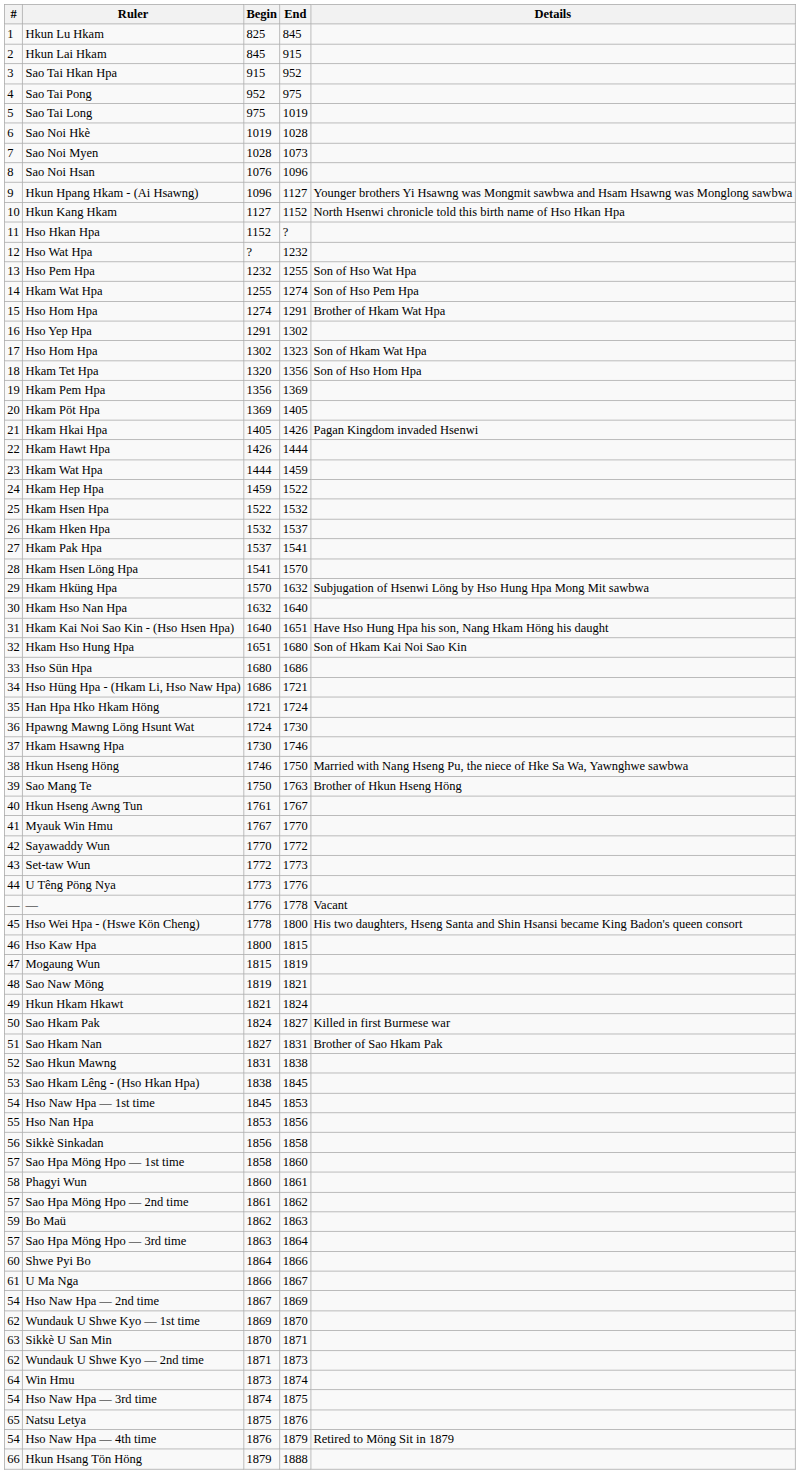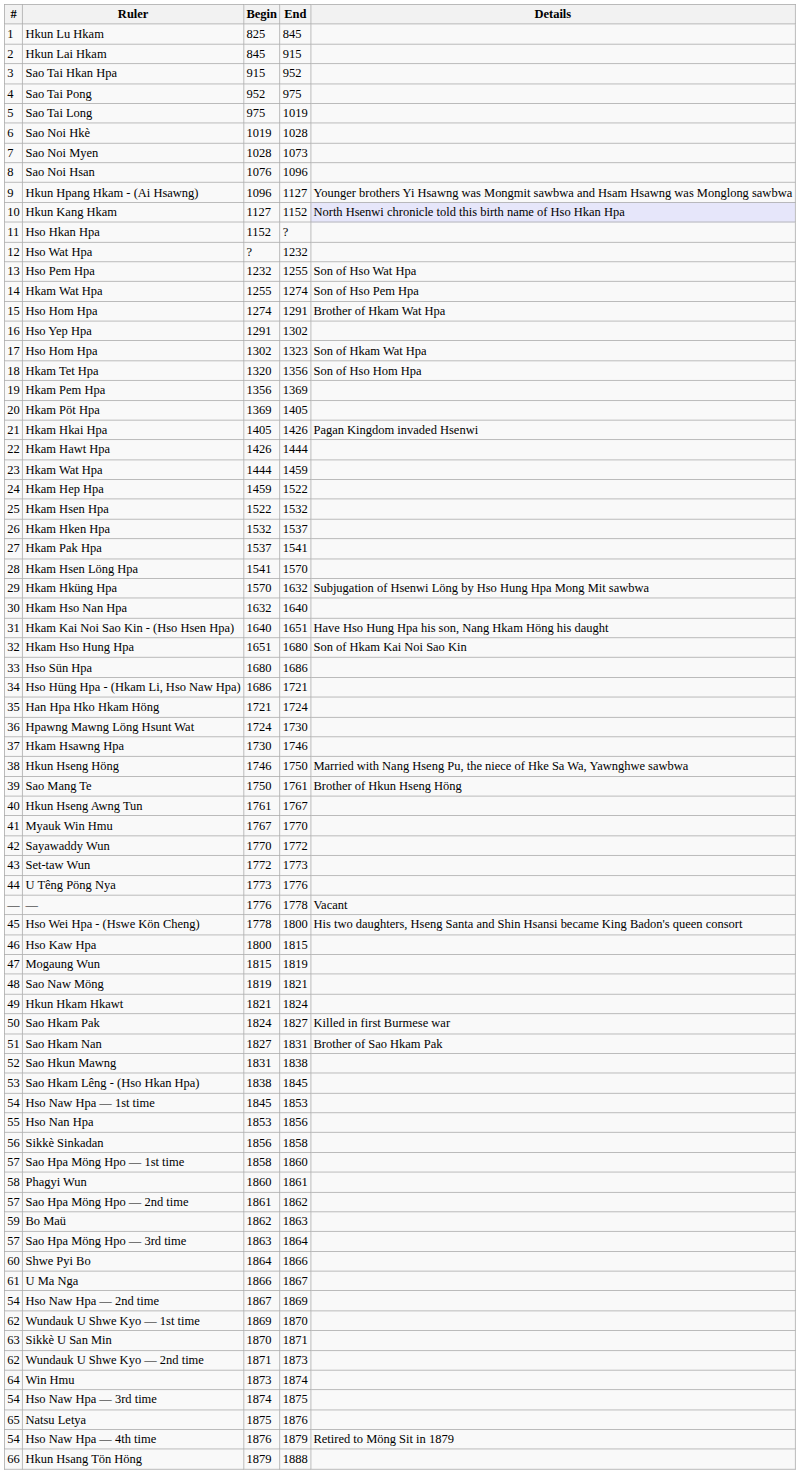Hkun Kang Hkam | Details: no background -> lavender background
Sao Mang Te | End: 1763 -> 1761
